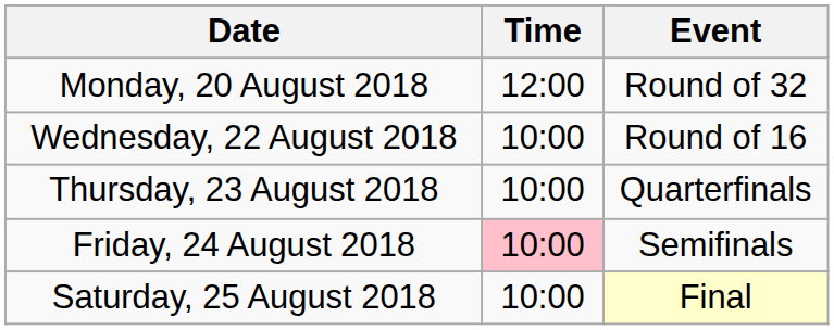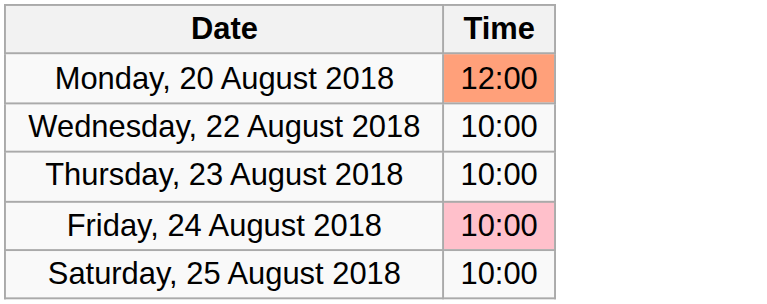- column: Event | Round of 32 | Round of 16 | Quarterfinals | Semifinals | Final
Monday, 20 August 2018 | Time: no background -> lightsalmon background
